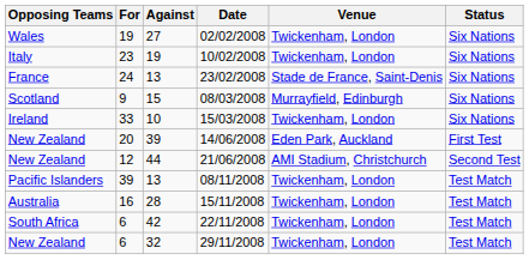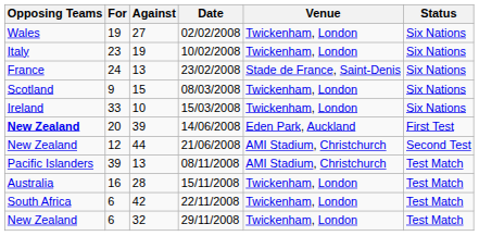08/03/2008 | Venue: Murrayfield, Edinburgh -> Twickenham, London
14/06/2008 | Opposing Teams: normal -> bold
08/11/2008 | Venue: Twickenham, London -> AMI Stadium, Christchurch
